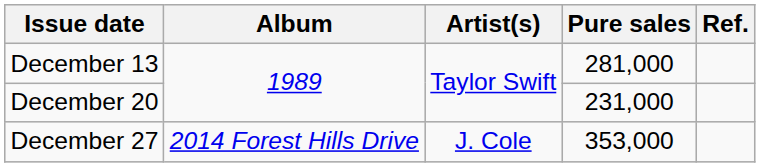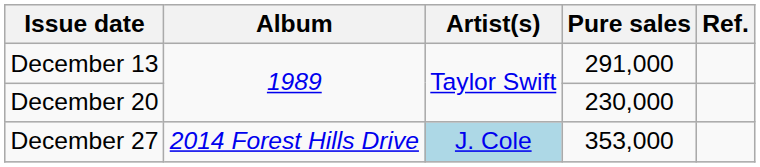December 13 | Pure sales: 281,000 -> 291,000
December 20 | Pure sales: 231,000 -> 230,000
December 27 | Artist(s): no background -> lightblue background
